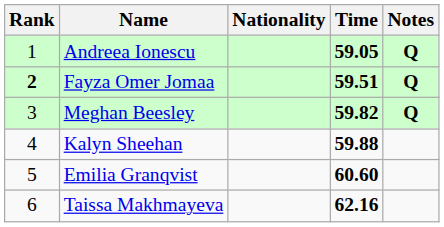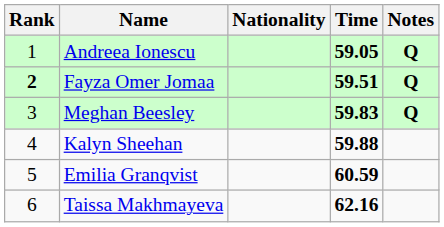Meghan Beesley | Time: 59.82 -> 59.83
Emilia Granqvist | Time: 60.60 -> 60.59
